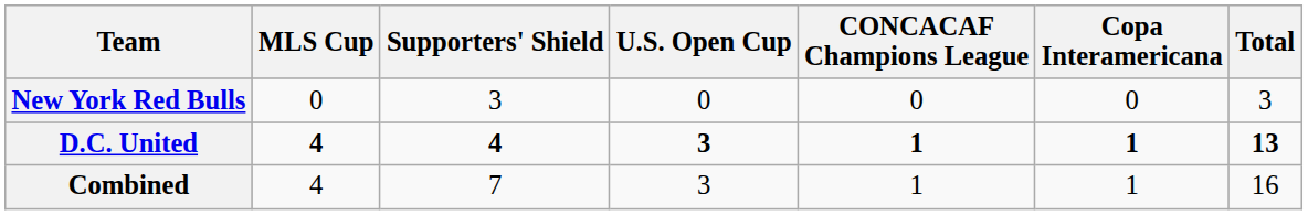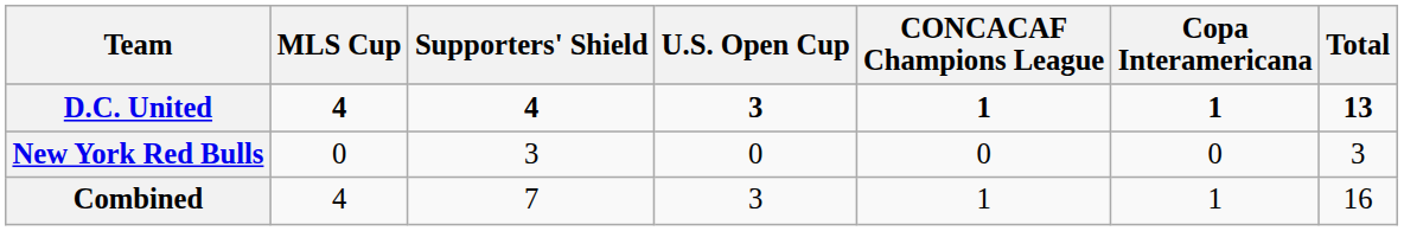rows swapped: D.C. United <-> New York Red Bulls
